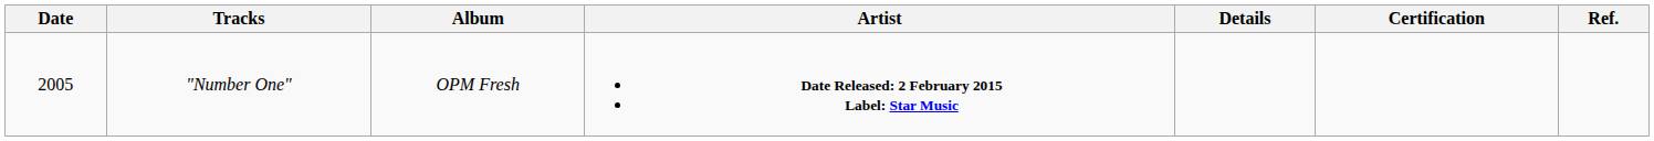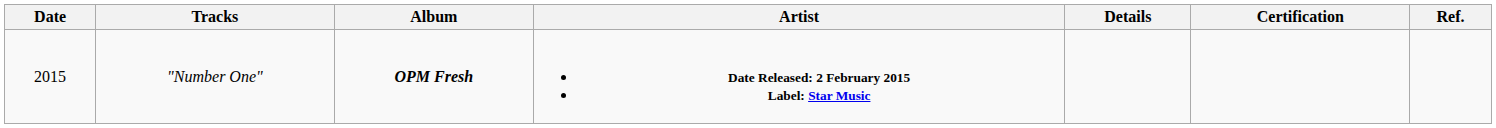"Number One" | Date: 2005 -> 2015
"Number One" | Album: normal -> bold
